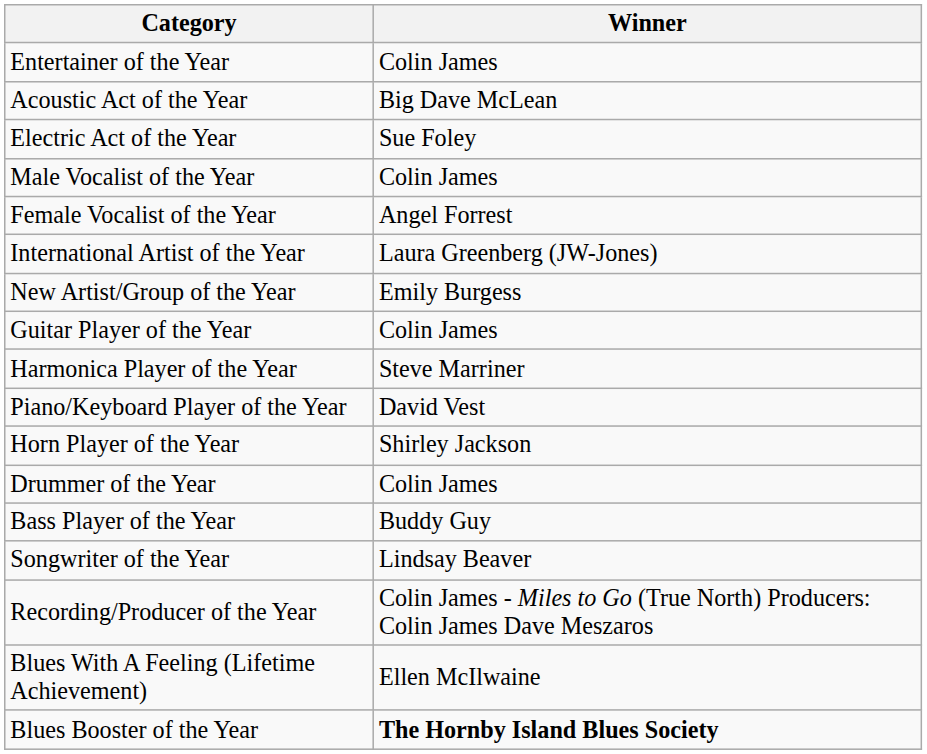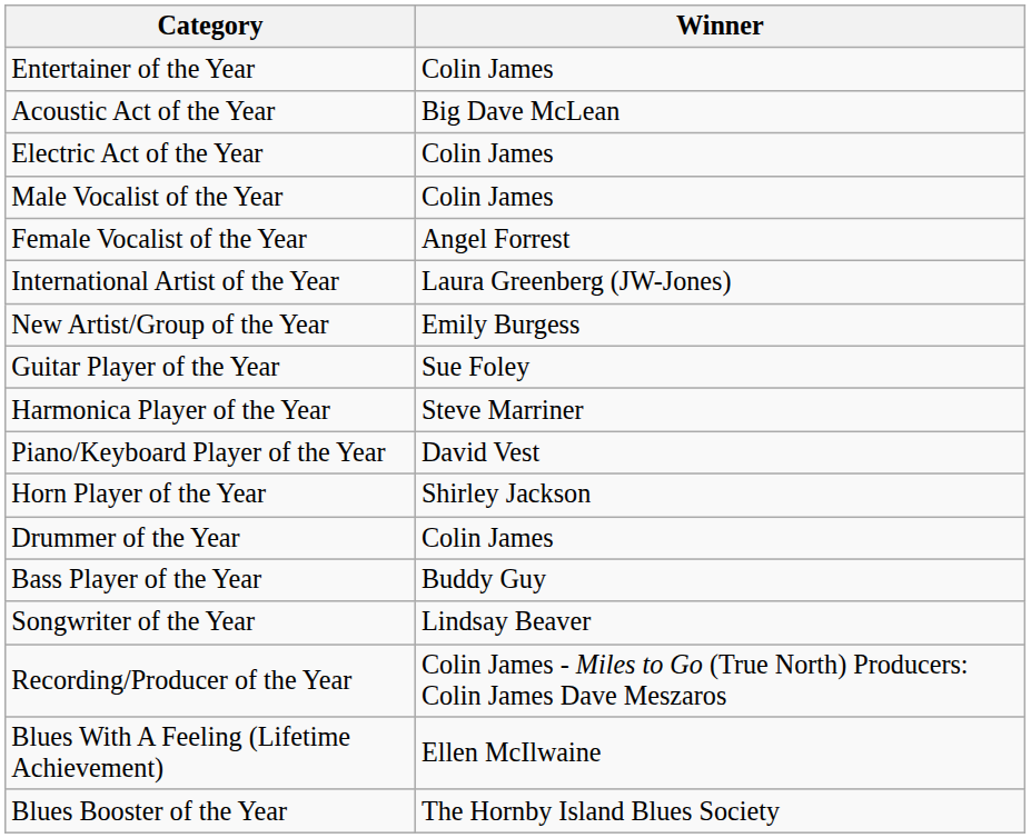Electric Act of the Year | Winner: Sue Foley -> Colin James
Guitar Player of the Year | Winner: Colin James -> Sue Foley
Blues Booster of the Year | Winner: bold -> normal
